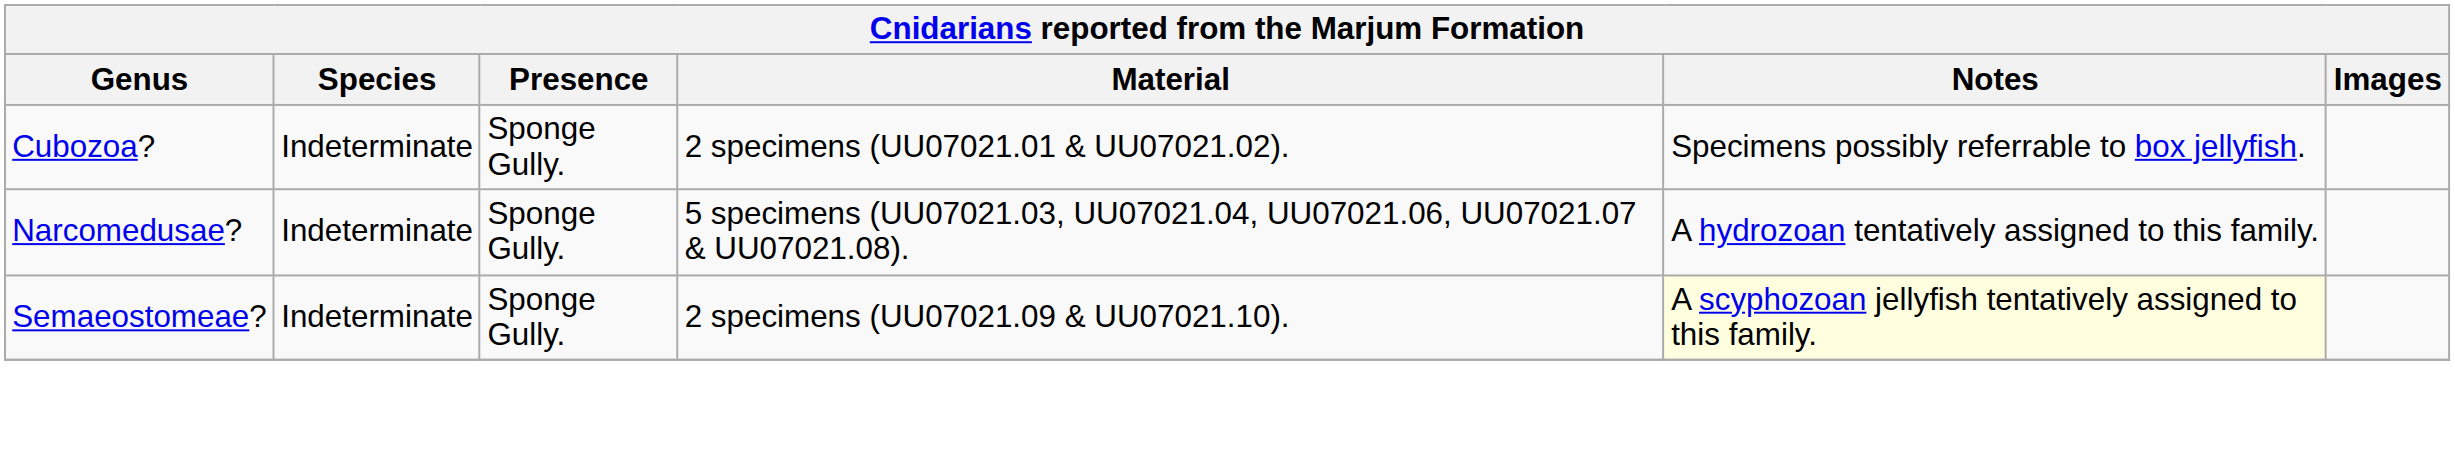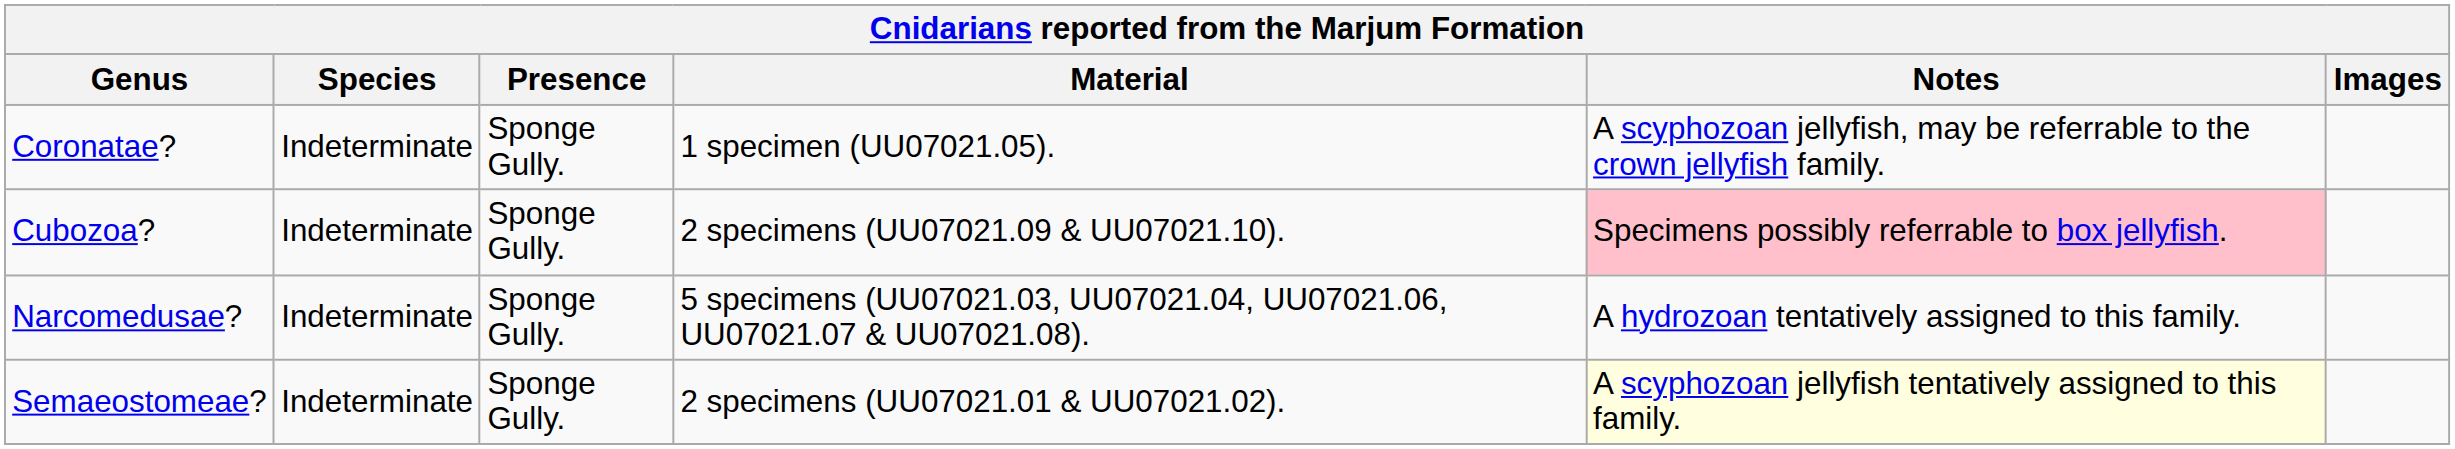+ row: Coronatae? | Indeterminate | Sponge Gully. | 1 specimen (UU07021.05). | A scyphozoan jellyfish, may be referrable to the crown jellyfish family.
Cubozoa? | Material: 2 specimens (UU07021.01 & UU07021.02). -> 2 specimens (UU07021.09 & UU07021.10).
Cubozoa? | Notes: no background -> pink background
Semaeostomeae? | Material: 2 specimens (UU07021.09 & UU07021.10). -> 2 specimens (UU07021.01 & UU07021.02).
